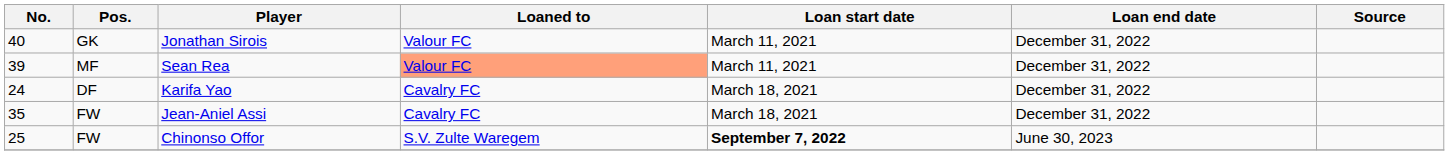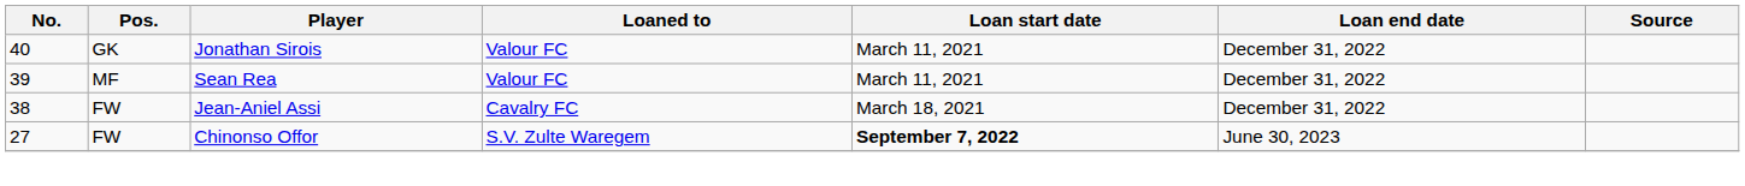Sean Rea | Loaned to: lightsalmon background -> no background
- row: 24 | DF | Karifa Yao | Cavalry FC | March 18, 2021 | December 31, 2022
Jean-Aniel Assi | No.: 35 -> 38
Chinonso Offor | No.: 25 -> 27
